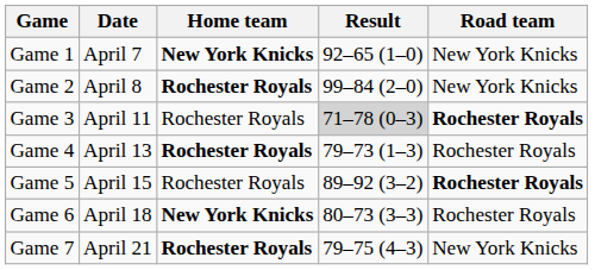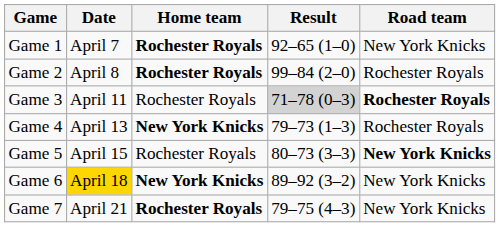Game 1 | Home team: New York Knicks -> Rochester Royals
Game 2 | Road team: New York Knicks -> Rochester Royals
Game 4 | Home team: Rochester Royals -> New York Knicks
Game 5 | Result: 89–92 (3–2) -> 80–73 (3–3)
Game 5 | Road team: Rochester Royals -> New York Knicks
Game 6 | Date: no background -> gold background
Game 6 | Result: 80–73 (3–3) -> 89–92 (3–2)
Game 6 | Road team: Rochester Royals -> New York Knicks
